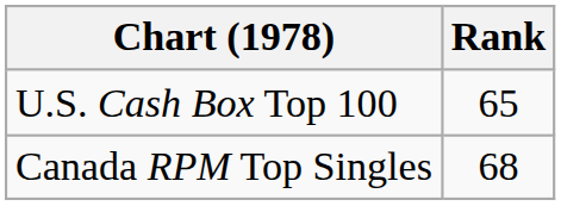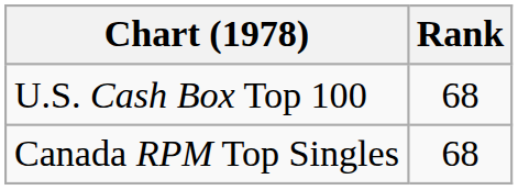U.S. Cash Box Top 100 | Rank: 65 -> 68
